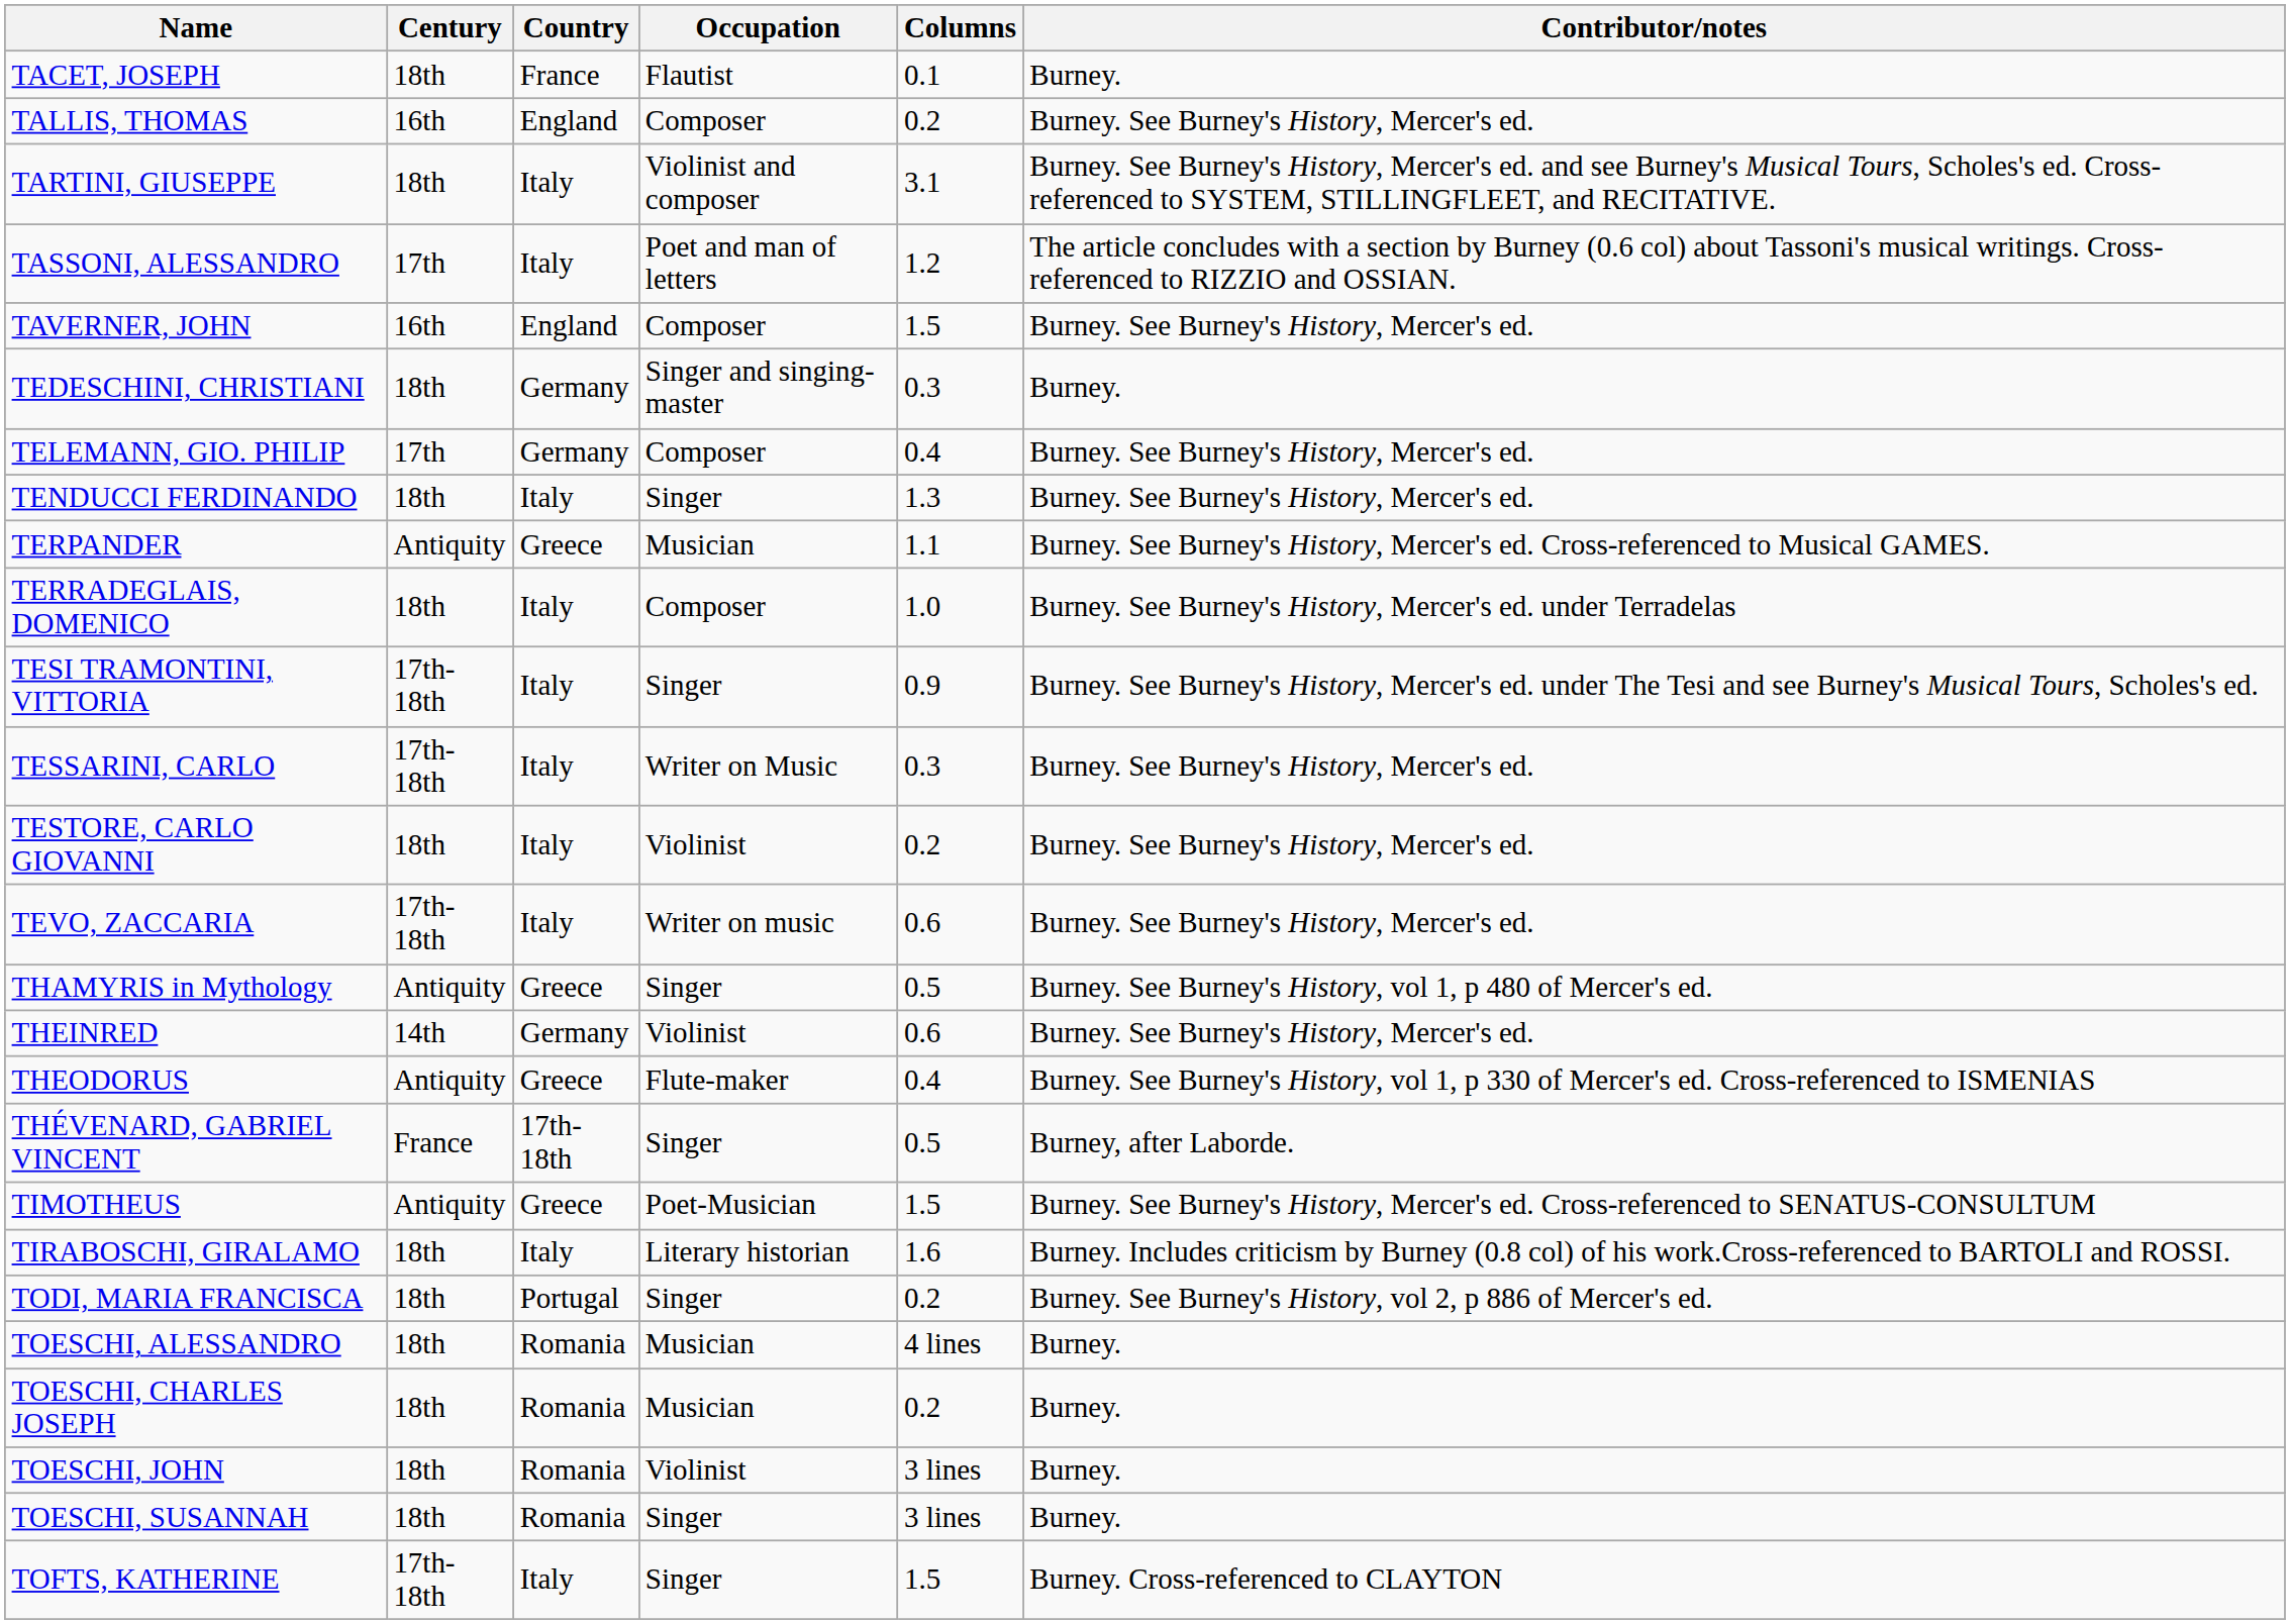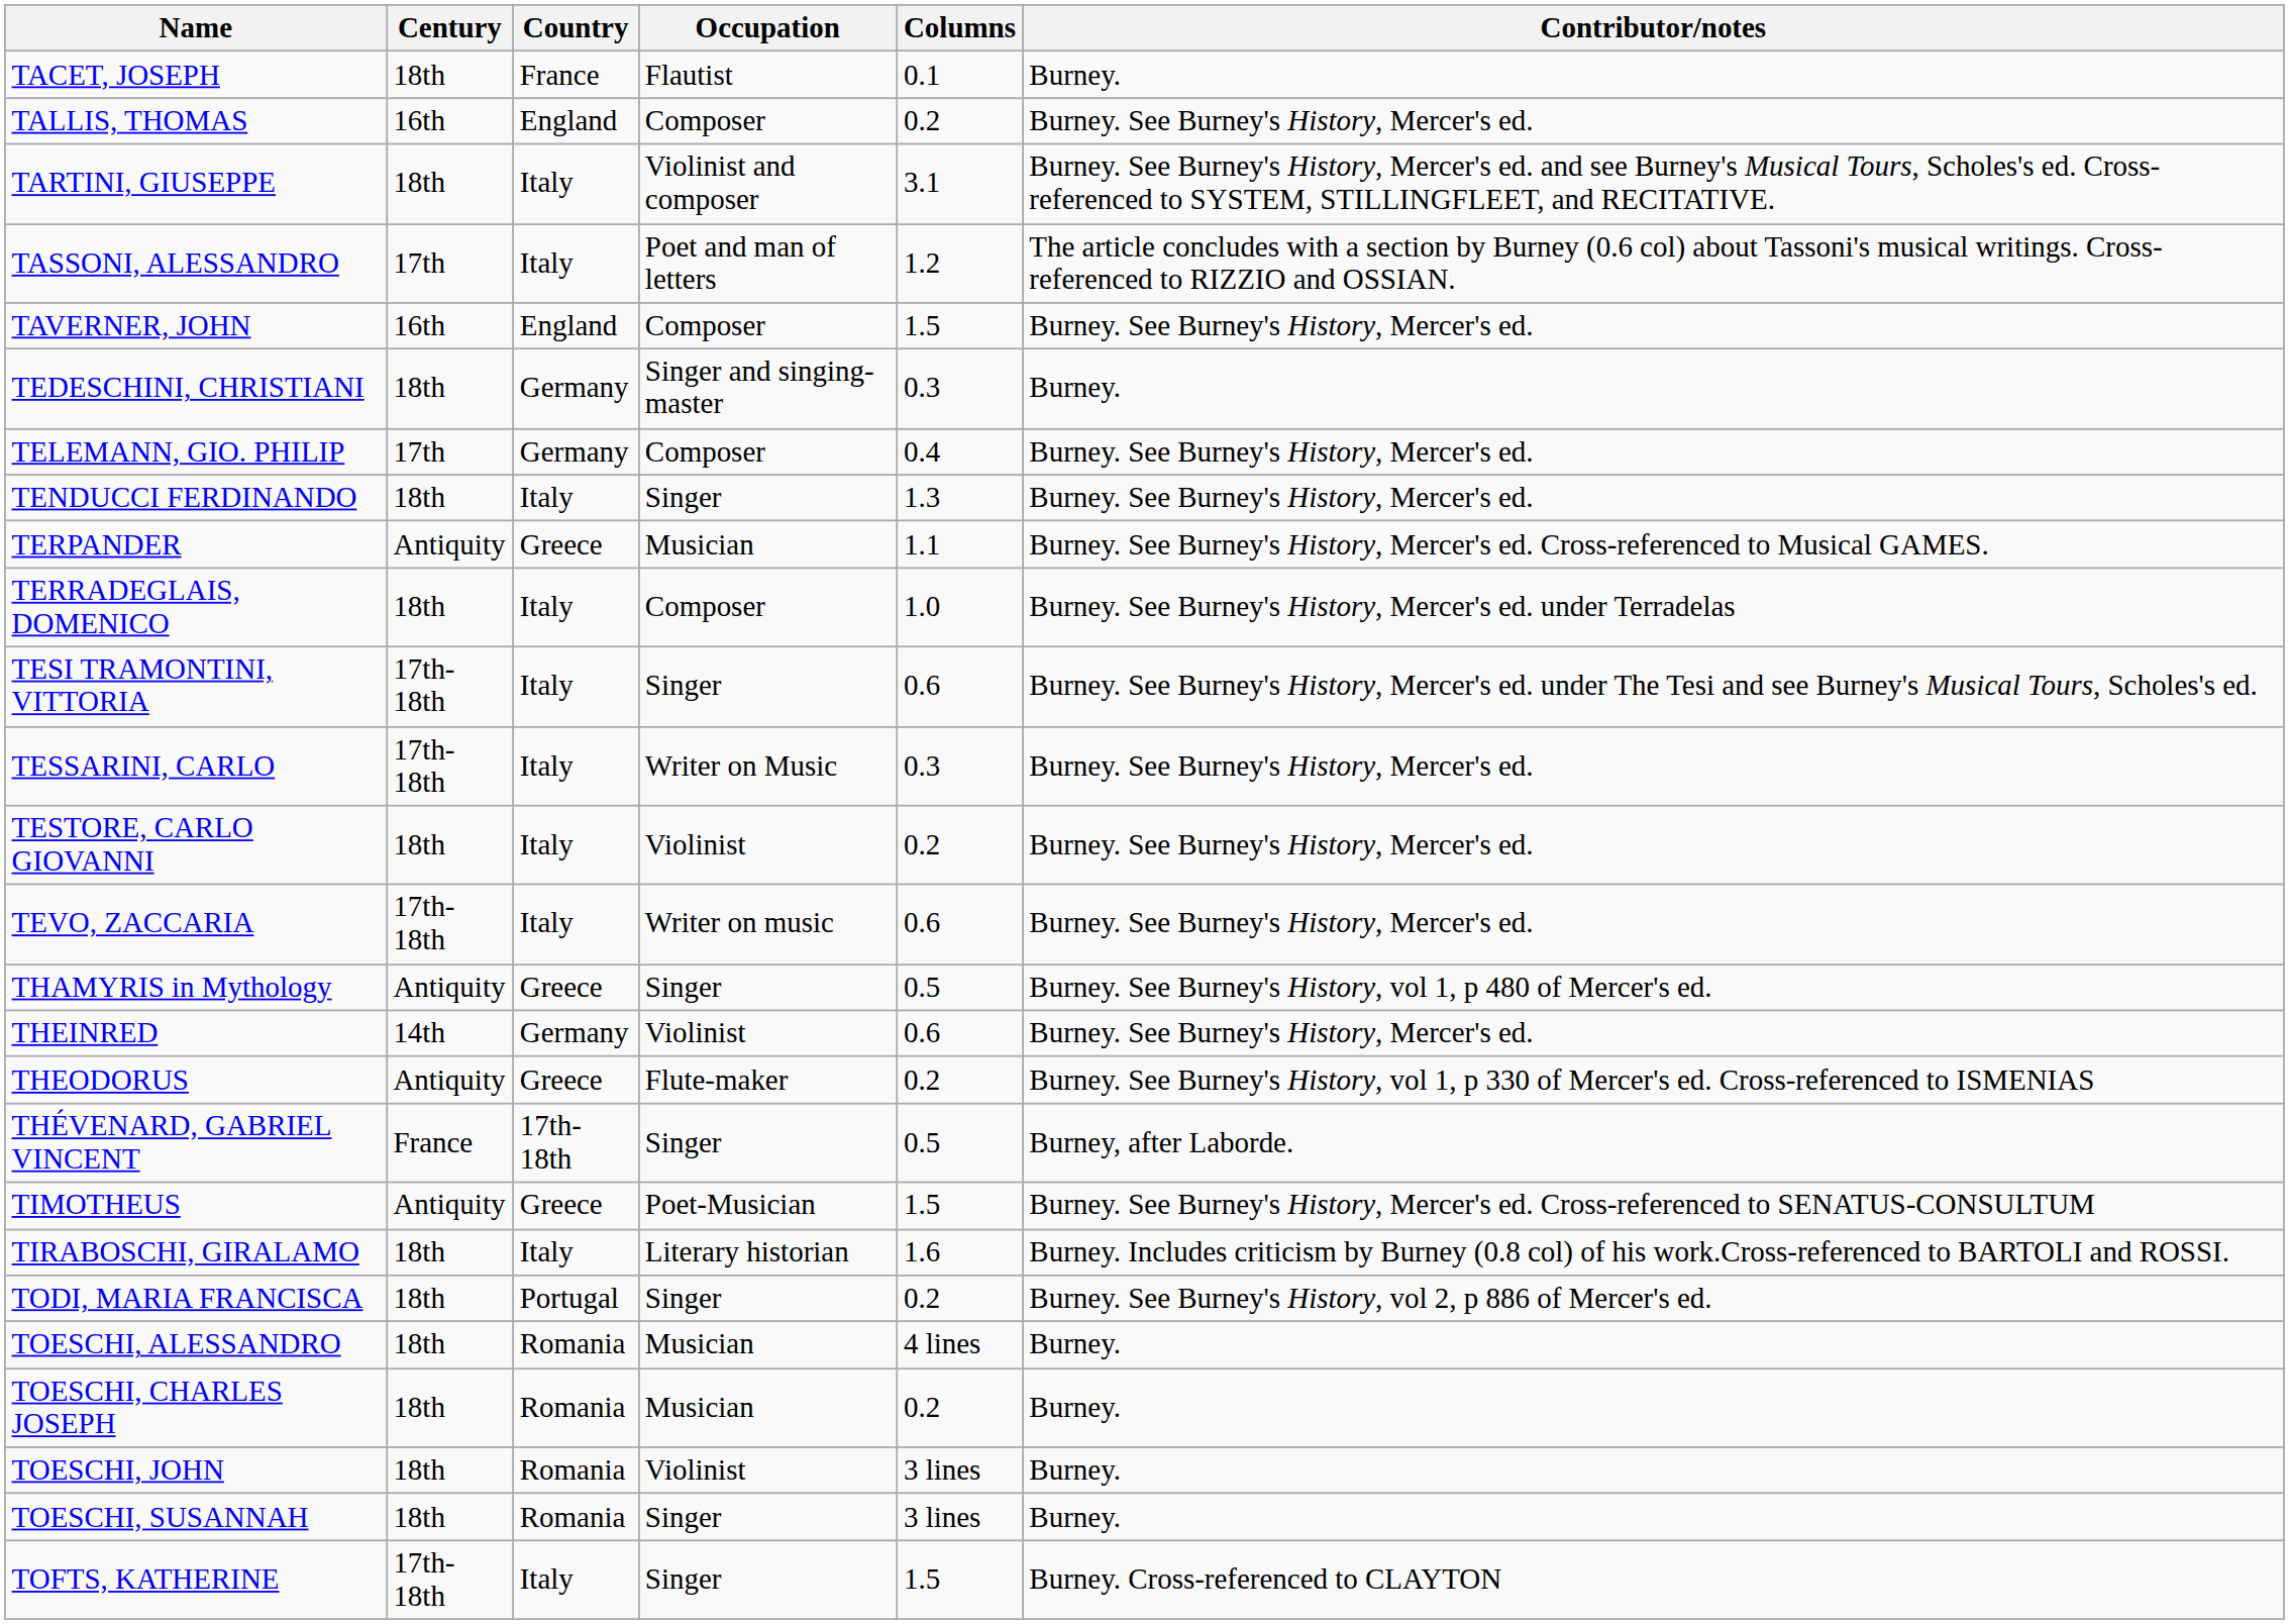TESI TRAMONTINI, VITTORIA | Columns: 0.9 -> 0.6
THEODORUS | Columns: 0.4 -> 0.2
